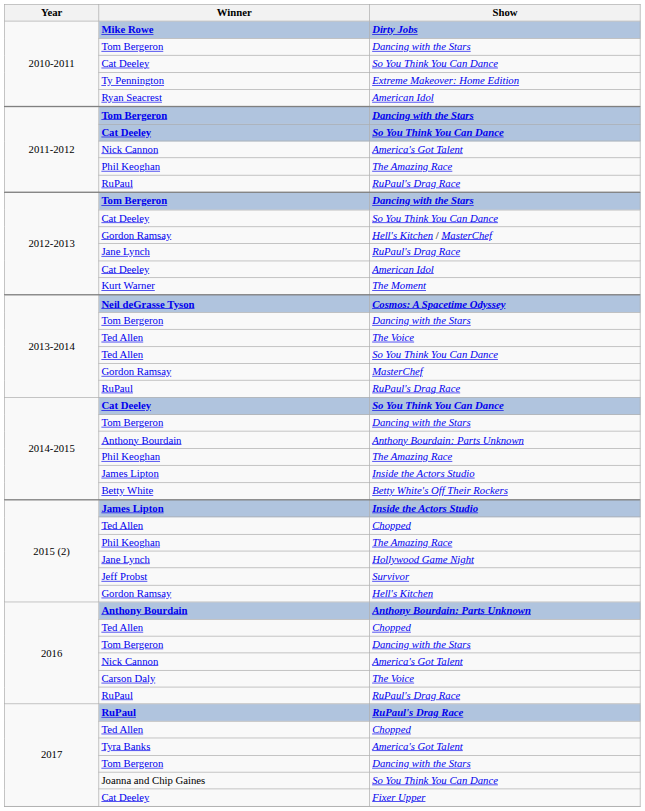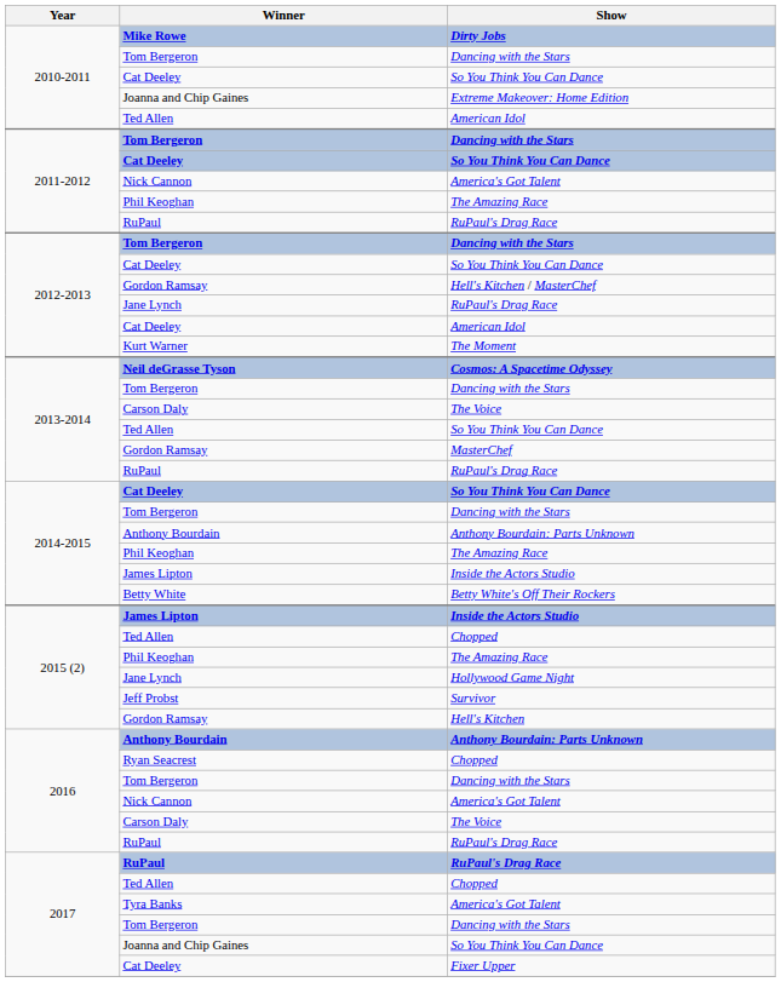Extreme Makeover: Home Edition | Winner: Ty Pennington -> Joanna and Chip Gaines
2010-2011 / American Idol | Winner: Ryan Seacrest -> Ted Allen
2013-2014 / The Voice | Winner: Ted Allen -> Carson Daly
2016 / Chopped | Winner: Ted Allen -> Ryan Seacrest
